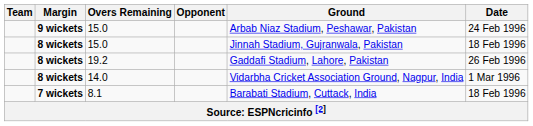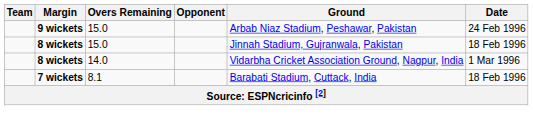- row: 8 wickets | 19.2 | Gaddafi Stadium, Lahore, Pakistan | 26 Feb 1996
